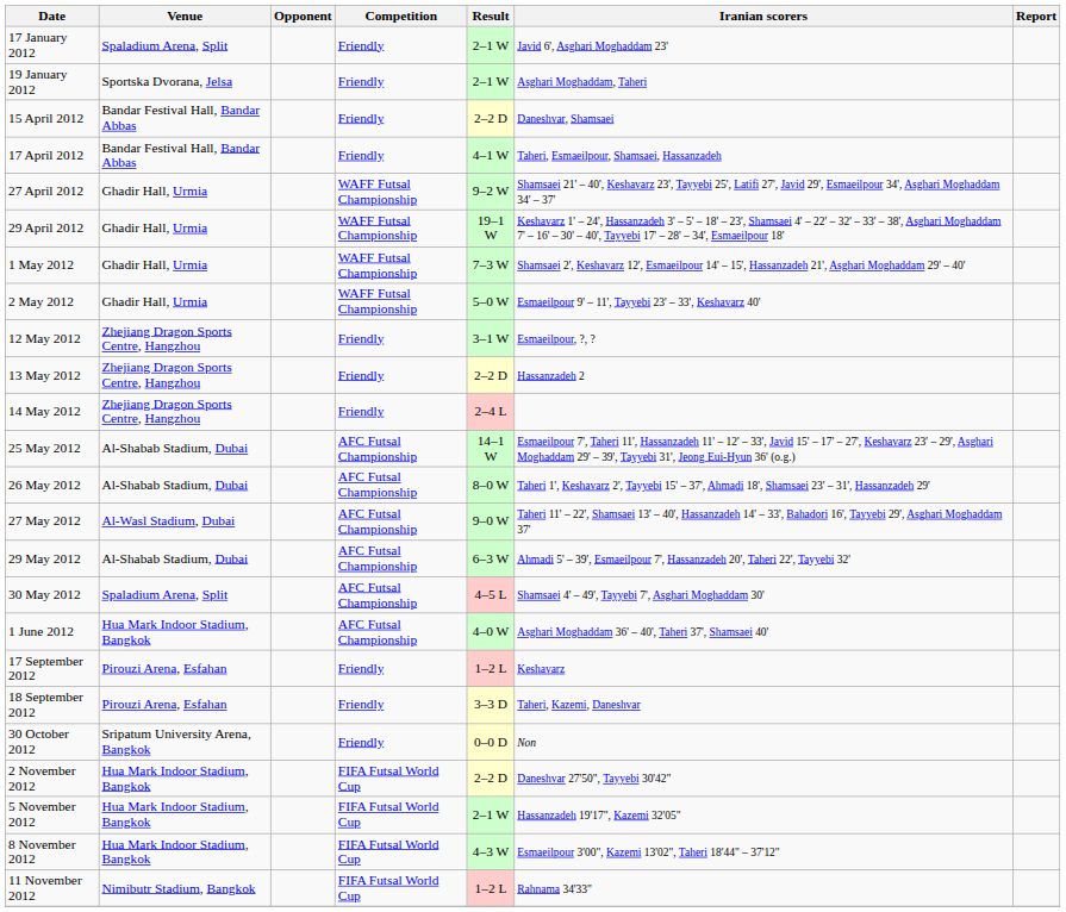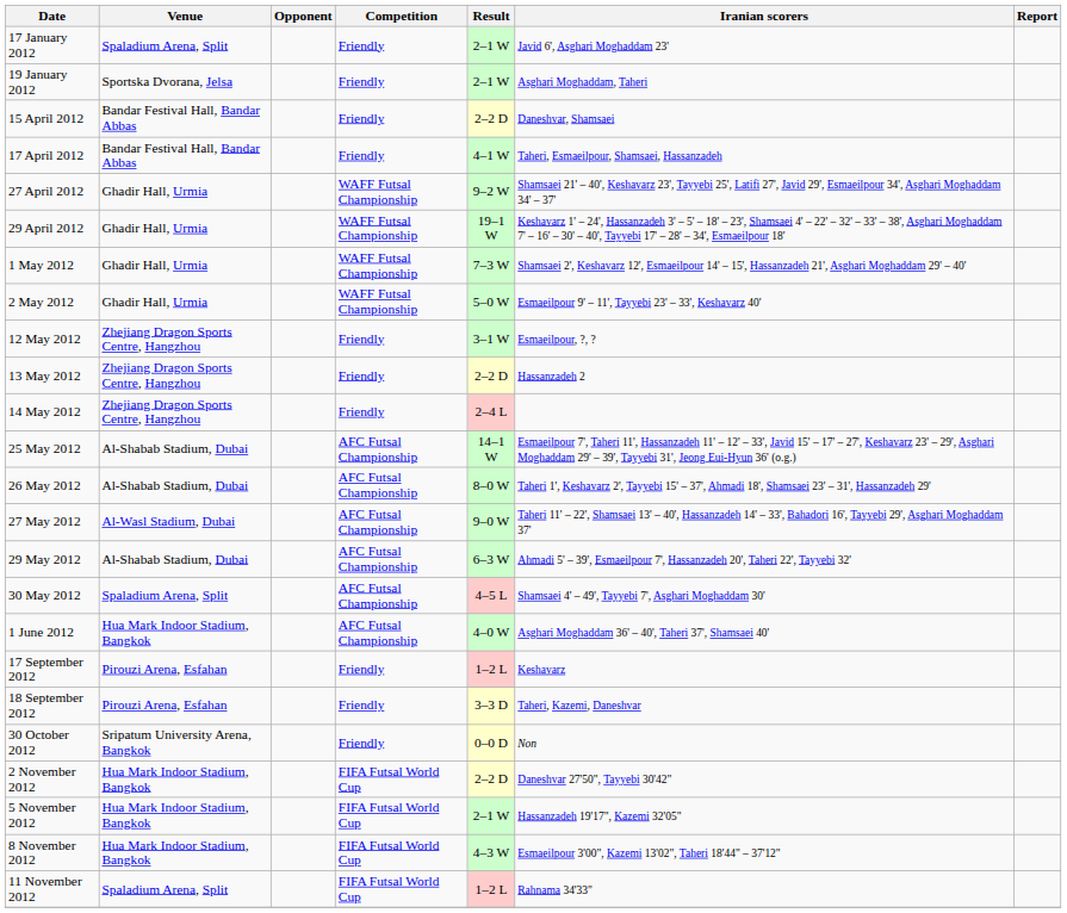11 November 2012 | Venue: Nimibutr Stadium, Bangkok -> Spaladium Arena, Split
